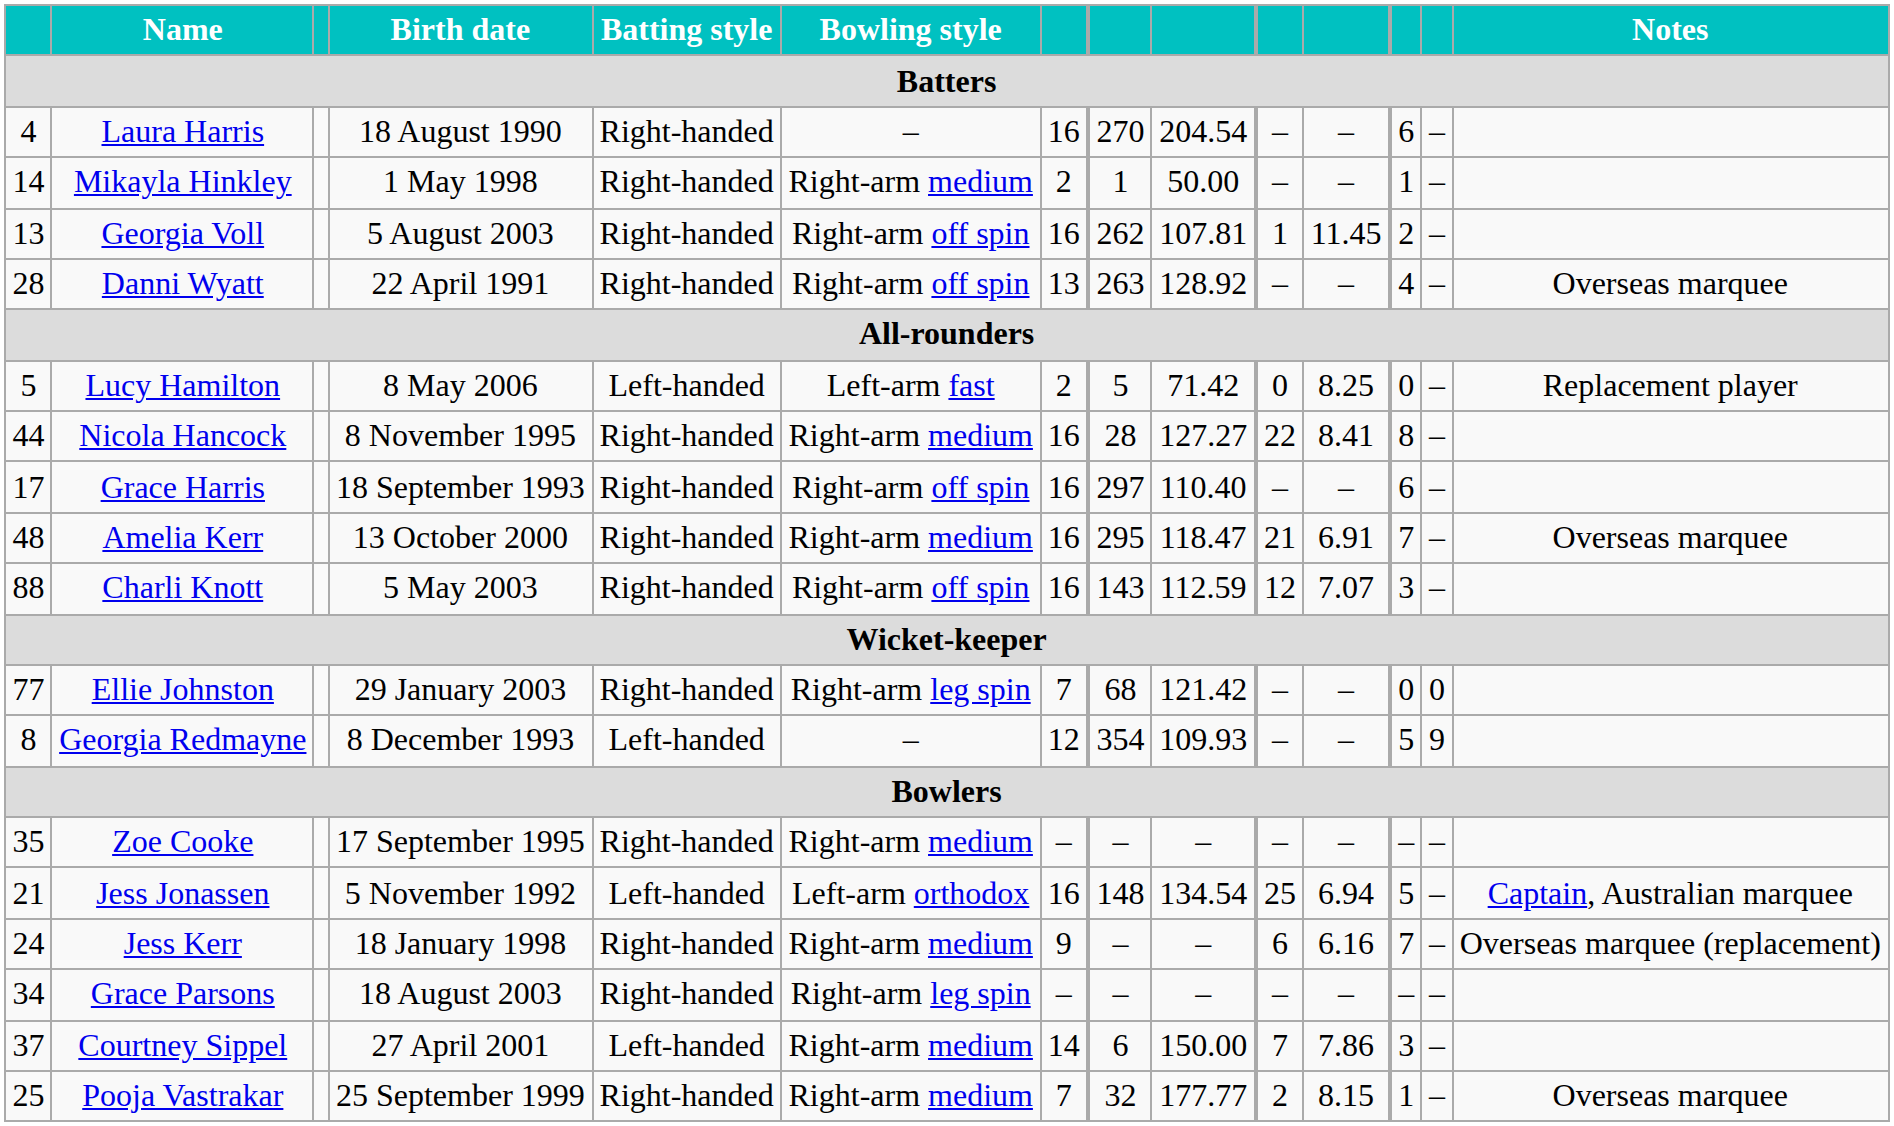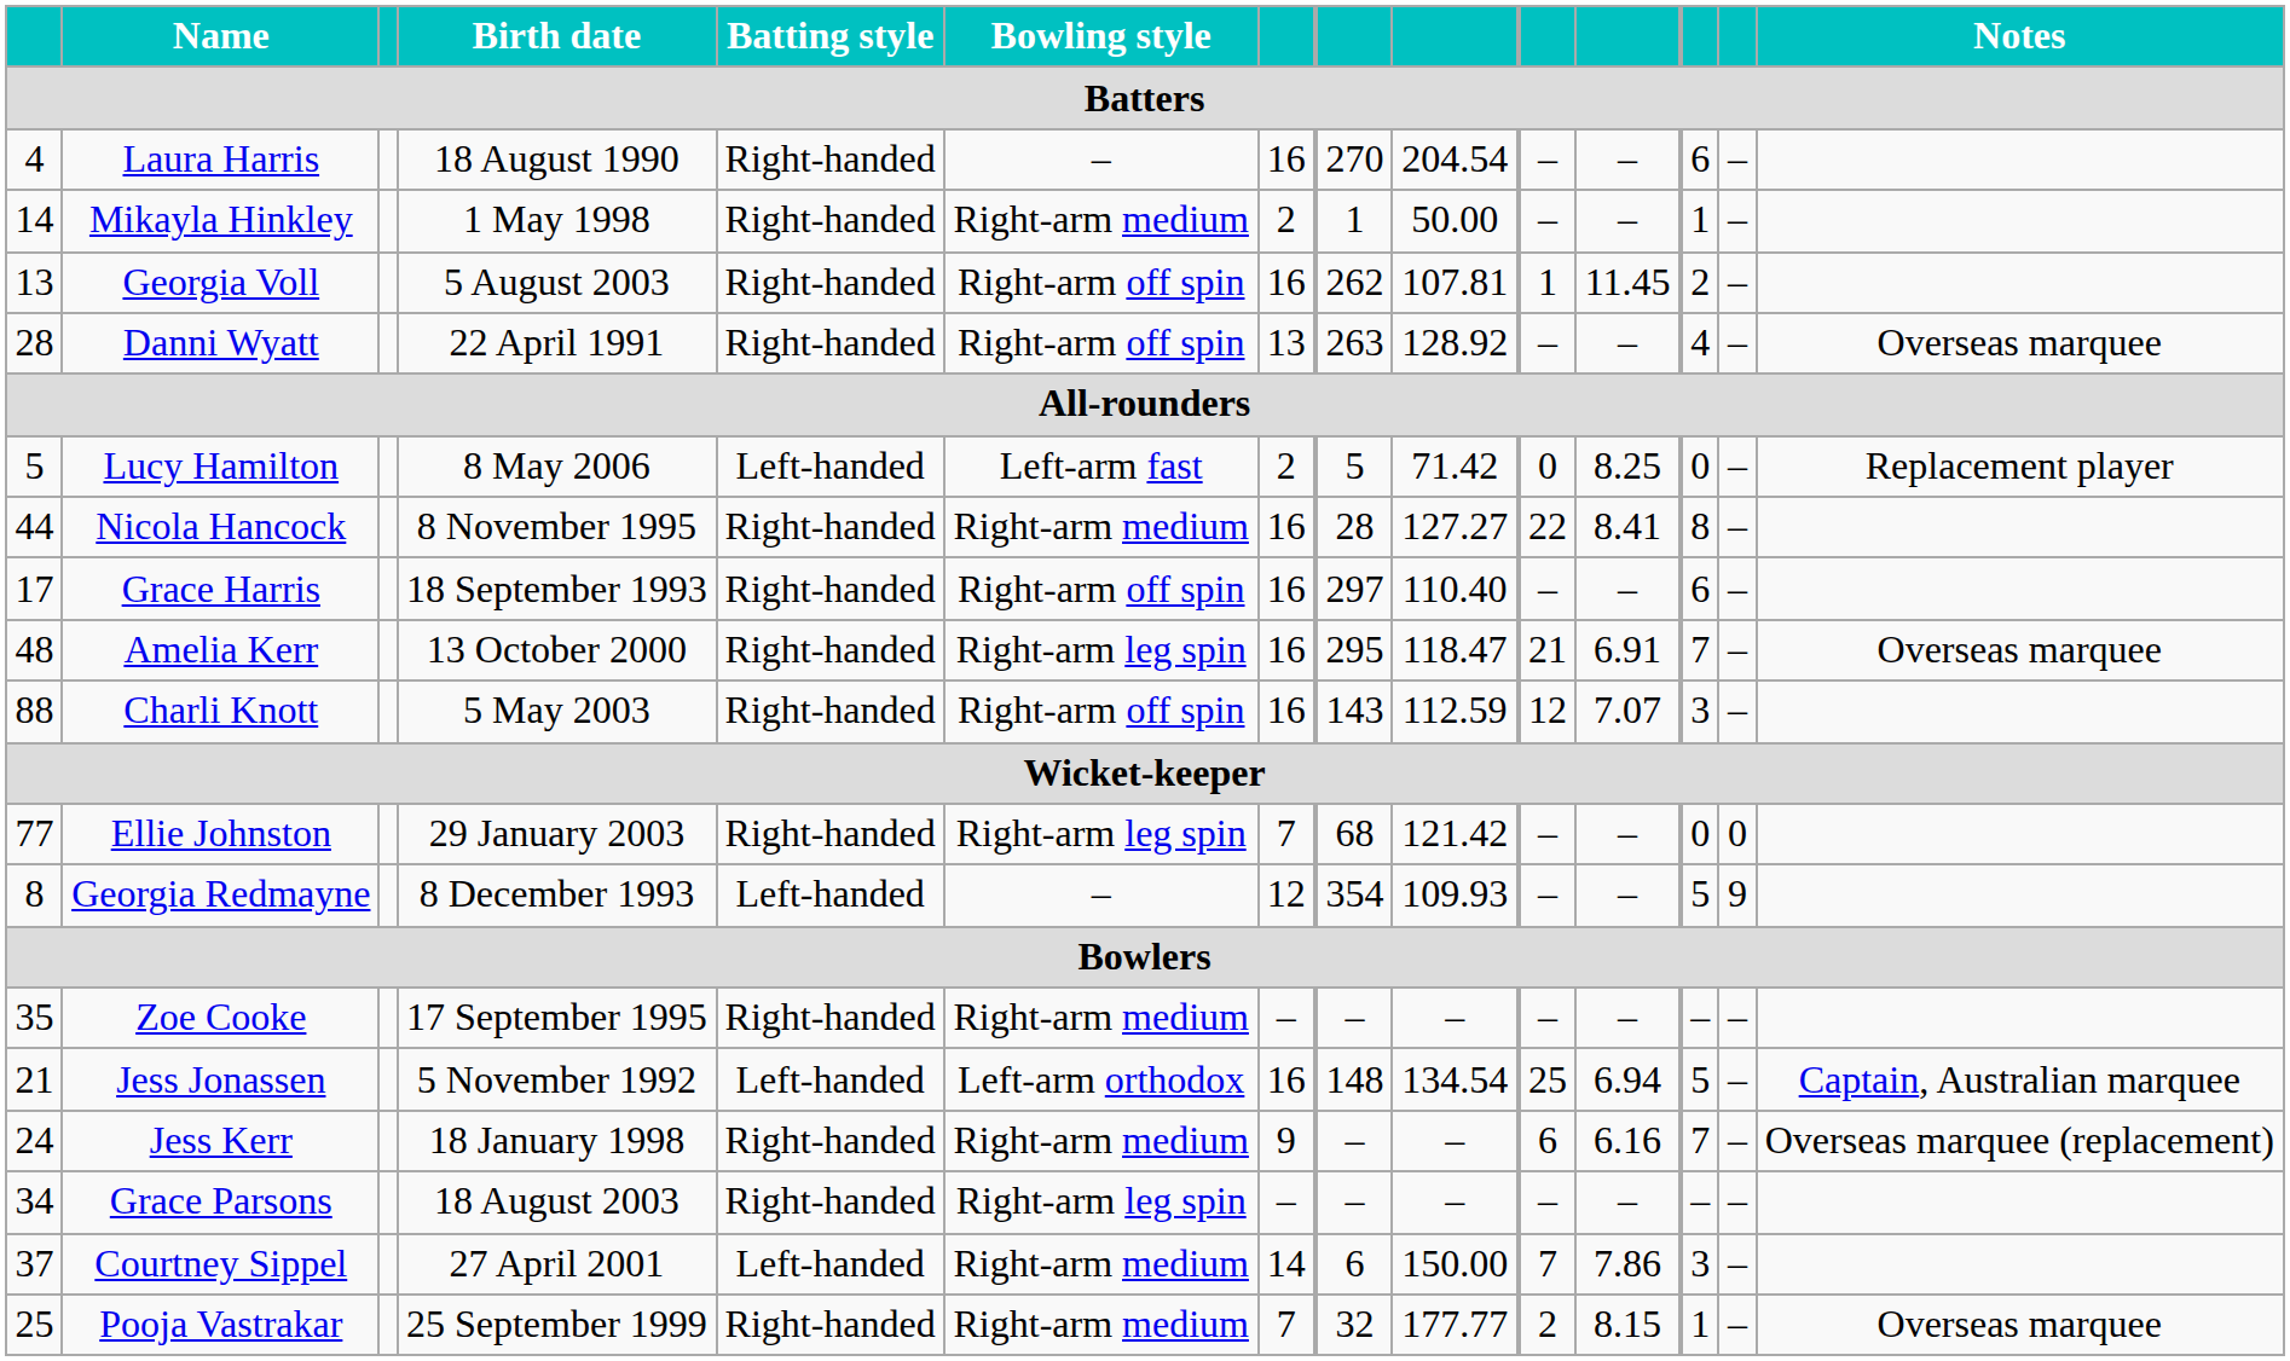Amelia Kerr | Bowling style: Right-arm medium -> Right-arm leg spin
